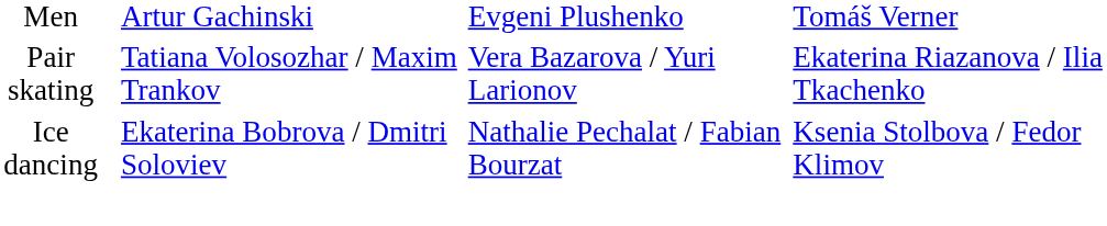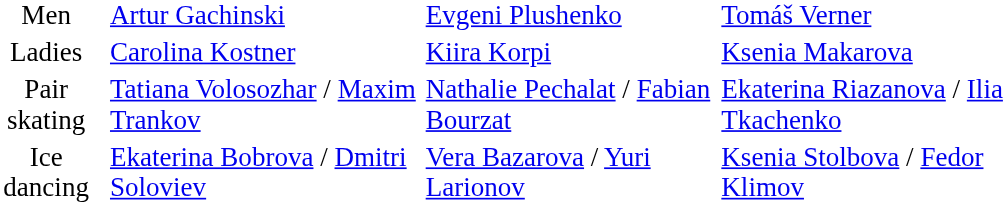+ row: Ladies | Carolina Kostner | Kiira Korpi | Ksenia Makarova
Pair skating | column 3: Vera Bazarova / Yuri Larionov -> Nathalie Pechalat / Fabian Bourzat
Ice dancing | column 3: Nathalie Pechalat / Fabian Bourzat -> Vera Bazarova / Yuri Larionov
